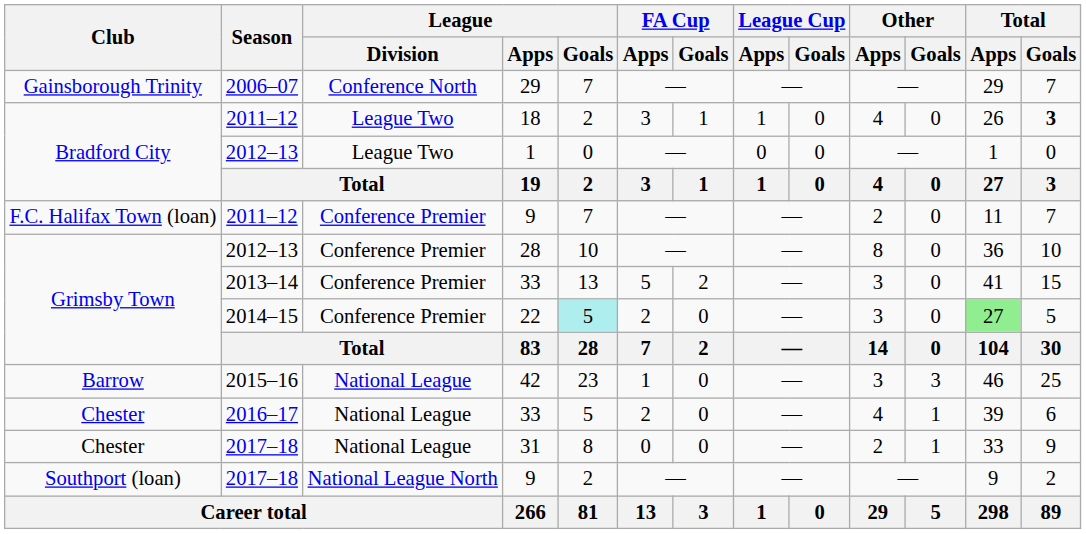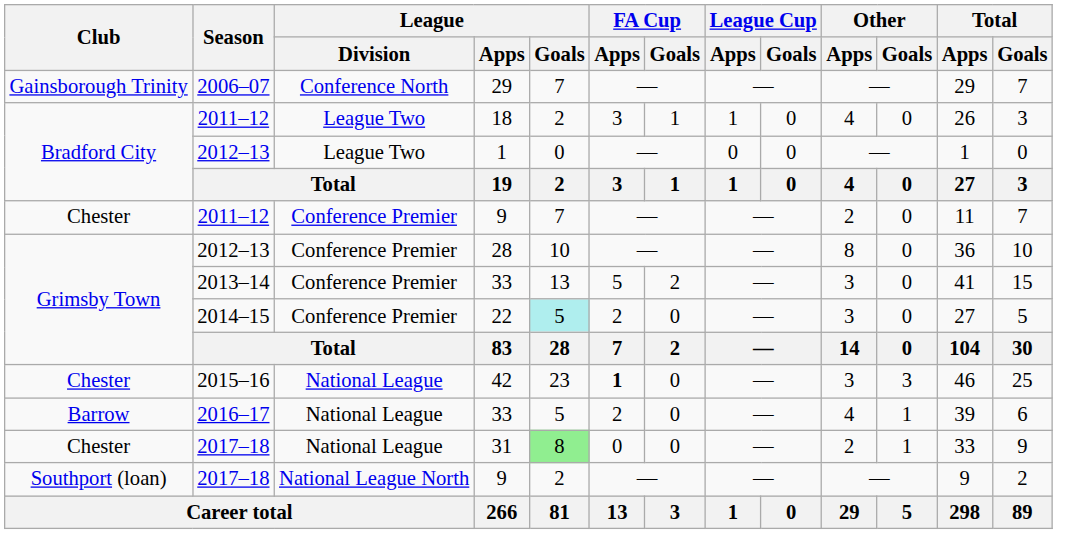18 | Total / Goals: bold -> normal
2011–12 / 9 | Club: F.C. Halifax Town (loan) -> Chester
22 | Total / Apps: lightgreen background -> no background
42 | Club: Barrow -> Chester
42 | FA Cup / Apps: normal -> bold
2016–17 / 33 | Club: Chester -> Barrow
31 | League / Goals: no background -> lightgreen background
